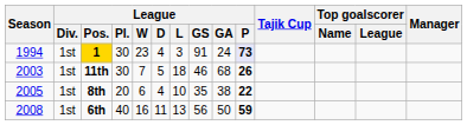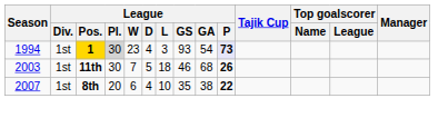1 | League / Pl.: no background -> lightgrey background
1 | League / GS: 91 -> 93
1 | League / GA: 24 -> 54
8th | Season: 2005 -> 2007
- row: 2008 | 1st | 6th | 40 | 16 | 11 | 13 | 56 | 50 | 59
